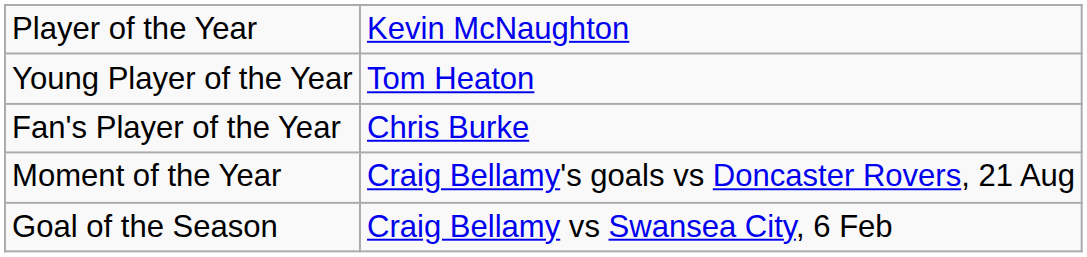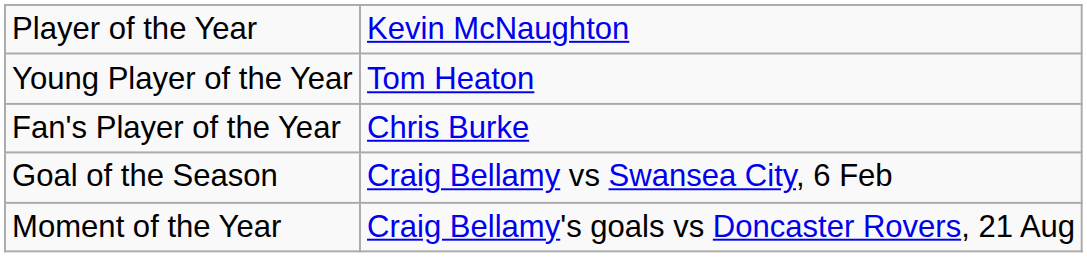rows swapped: Goal of the Season <-> Moment of the Year
